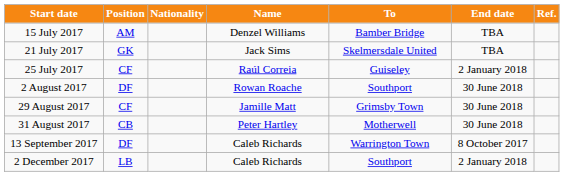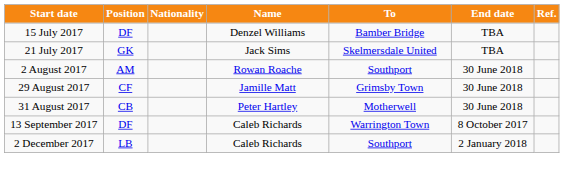15 July 2017 | Position: AM -> DF
- row: 25 July 2017 | CF | Raúl Correia | Guiseley | 2 January 2018
2 August 2017 | Position: DF -> AM
